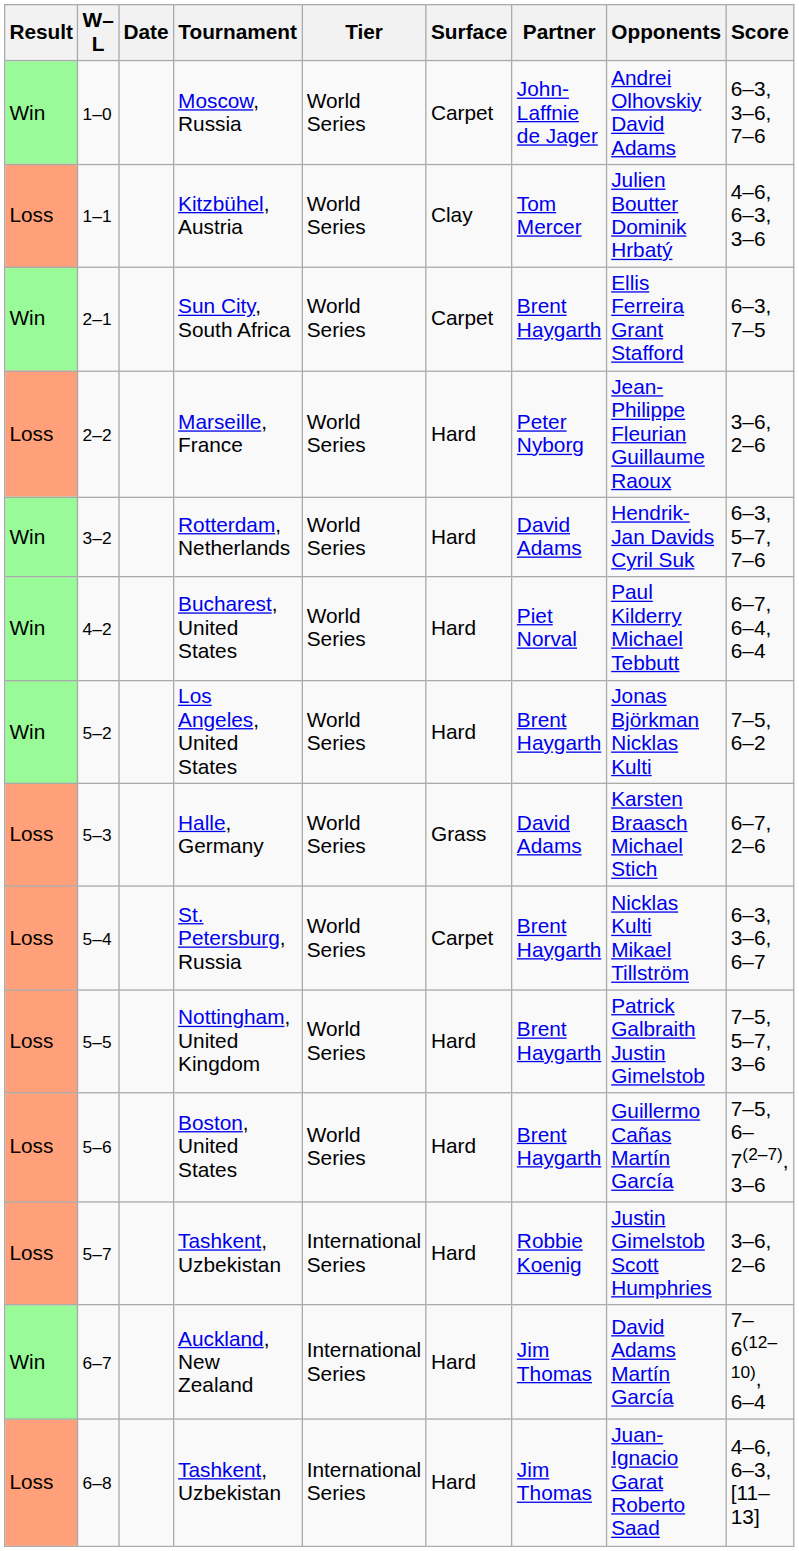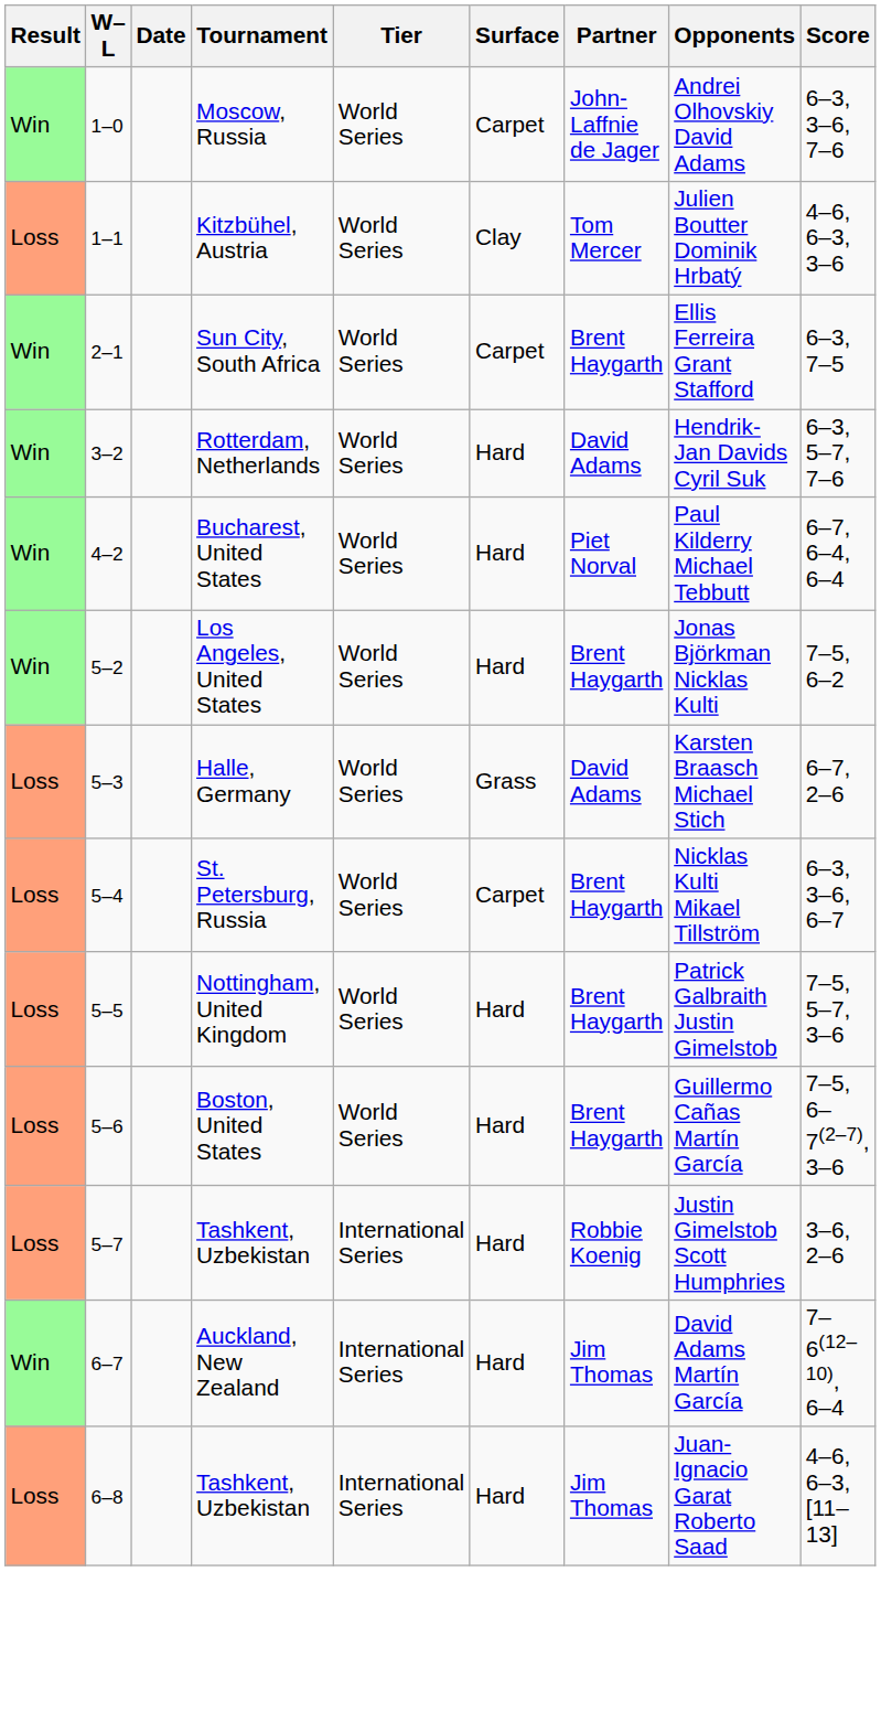- row: Loss | 2–2 | Marseille, France | World Series | Hard | Peter Nyborg | Jean-Philippe Fleurian Guillaume Raoux | 3–6, 2–6
